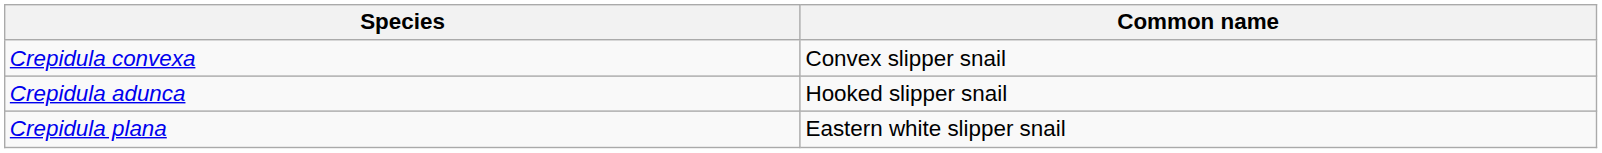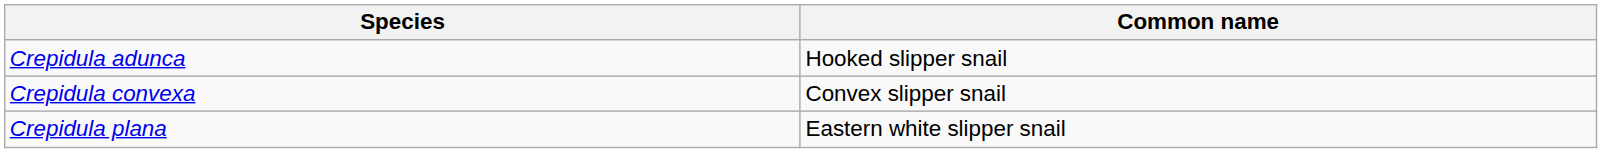rows swapped: Crepidula adunca <-> Crepidula convexa
